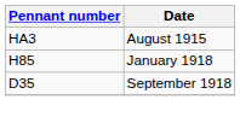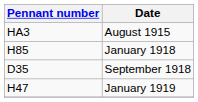+ row: H47 | January 1919
